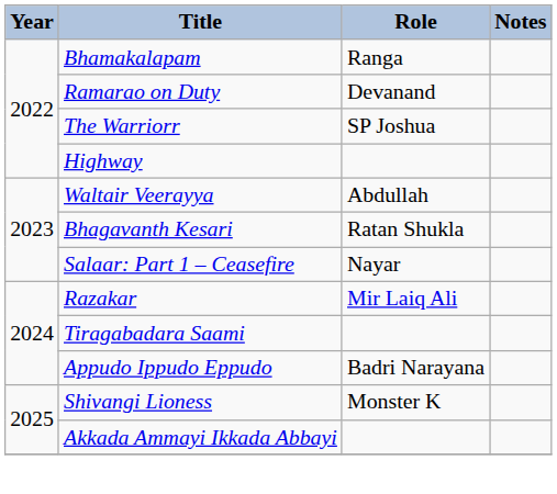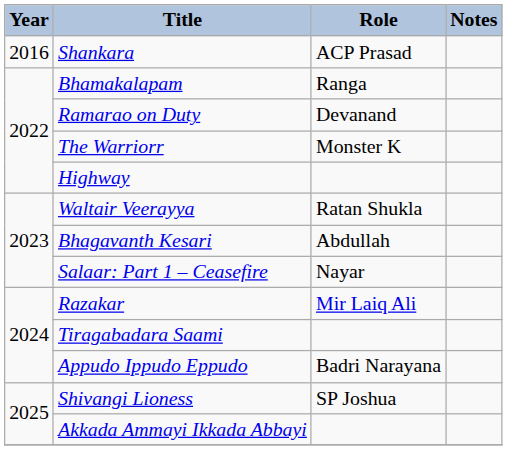+ row: 2016 | Shankara | ACP Prasad
The Warriorr | Role: SP Joshua -> Monster K
Waltair Veerayya | Role: Abdullah -> Ratan Shukla
Bhagavanth Kesari | Role: Ratan Shukla -> Abdullah
Shivangi Lioness | Role: Monster K -> SP Joshua
